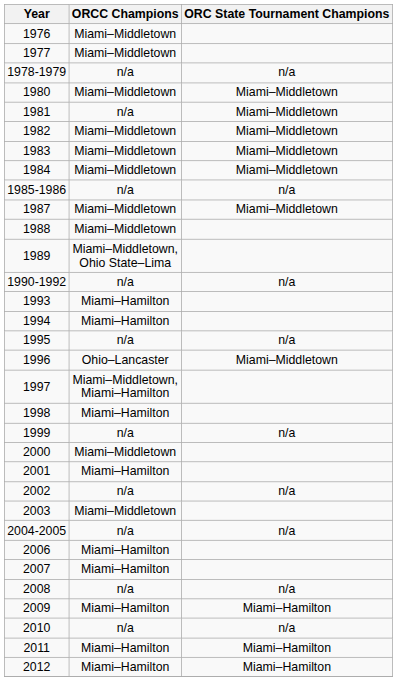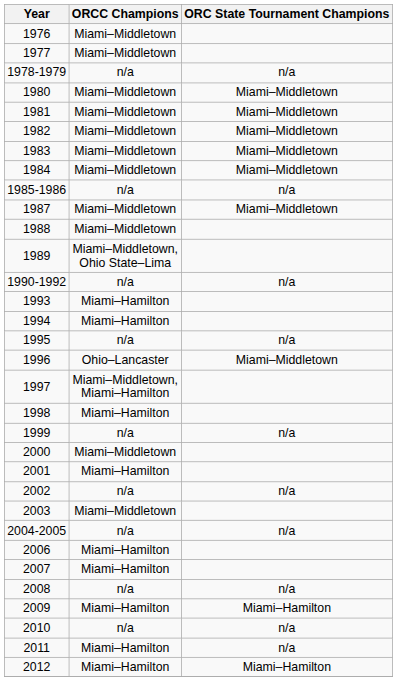1981 | ORCC Champions: n/a -> Miami–Middletown
2011 | ORC State Tournament Champions: Miami–Hamilton -> n/a
